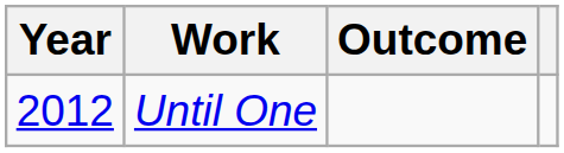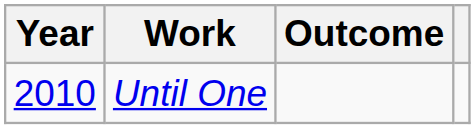Until One | Year: 2012 -> 2010
